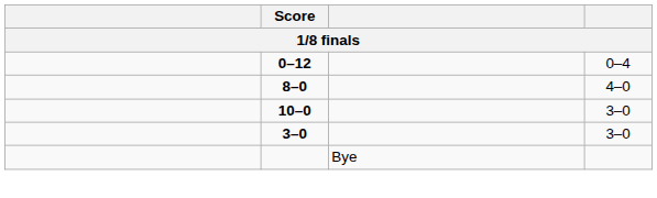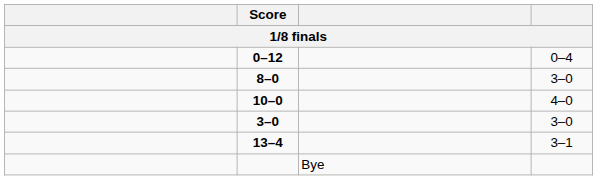8–0 | column 4: 4–0 -> 3–0
10–0 | column 4: 3–0 -> 4–0
+ row: 13–4 | 3–1
